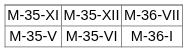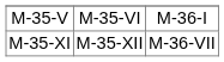rows swapped: M-35-V <-> M-35-XI
